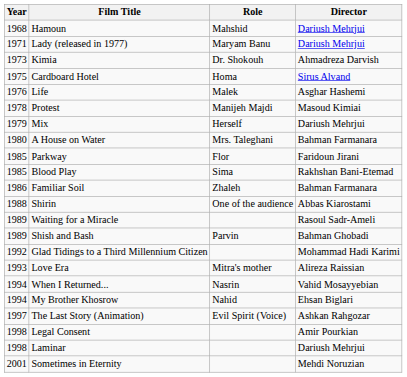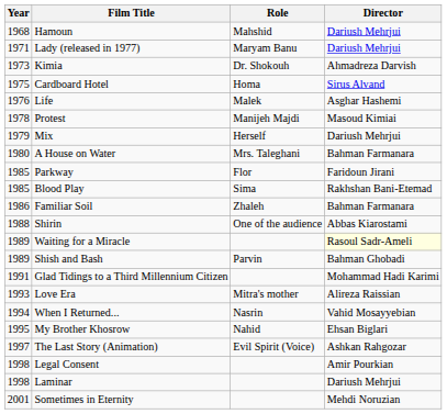Waiting for a Miracle | Director: no background -> lightyellow background
Glad Tidings to a Third Millennium Citizen | Year: 1992 -> 1991
My Brother Khosrow | Year: 1994 -> 1995
